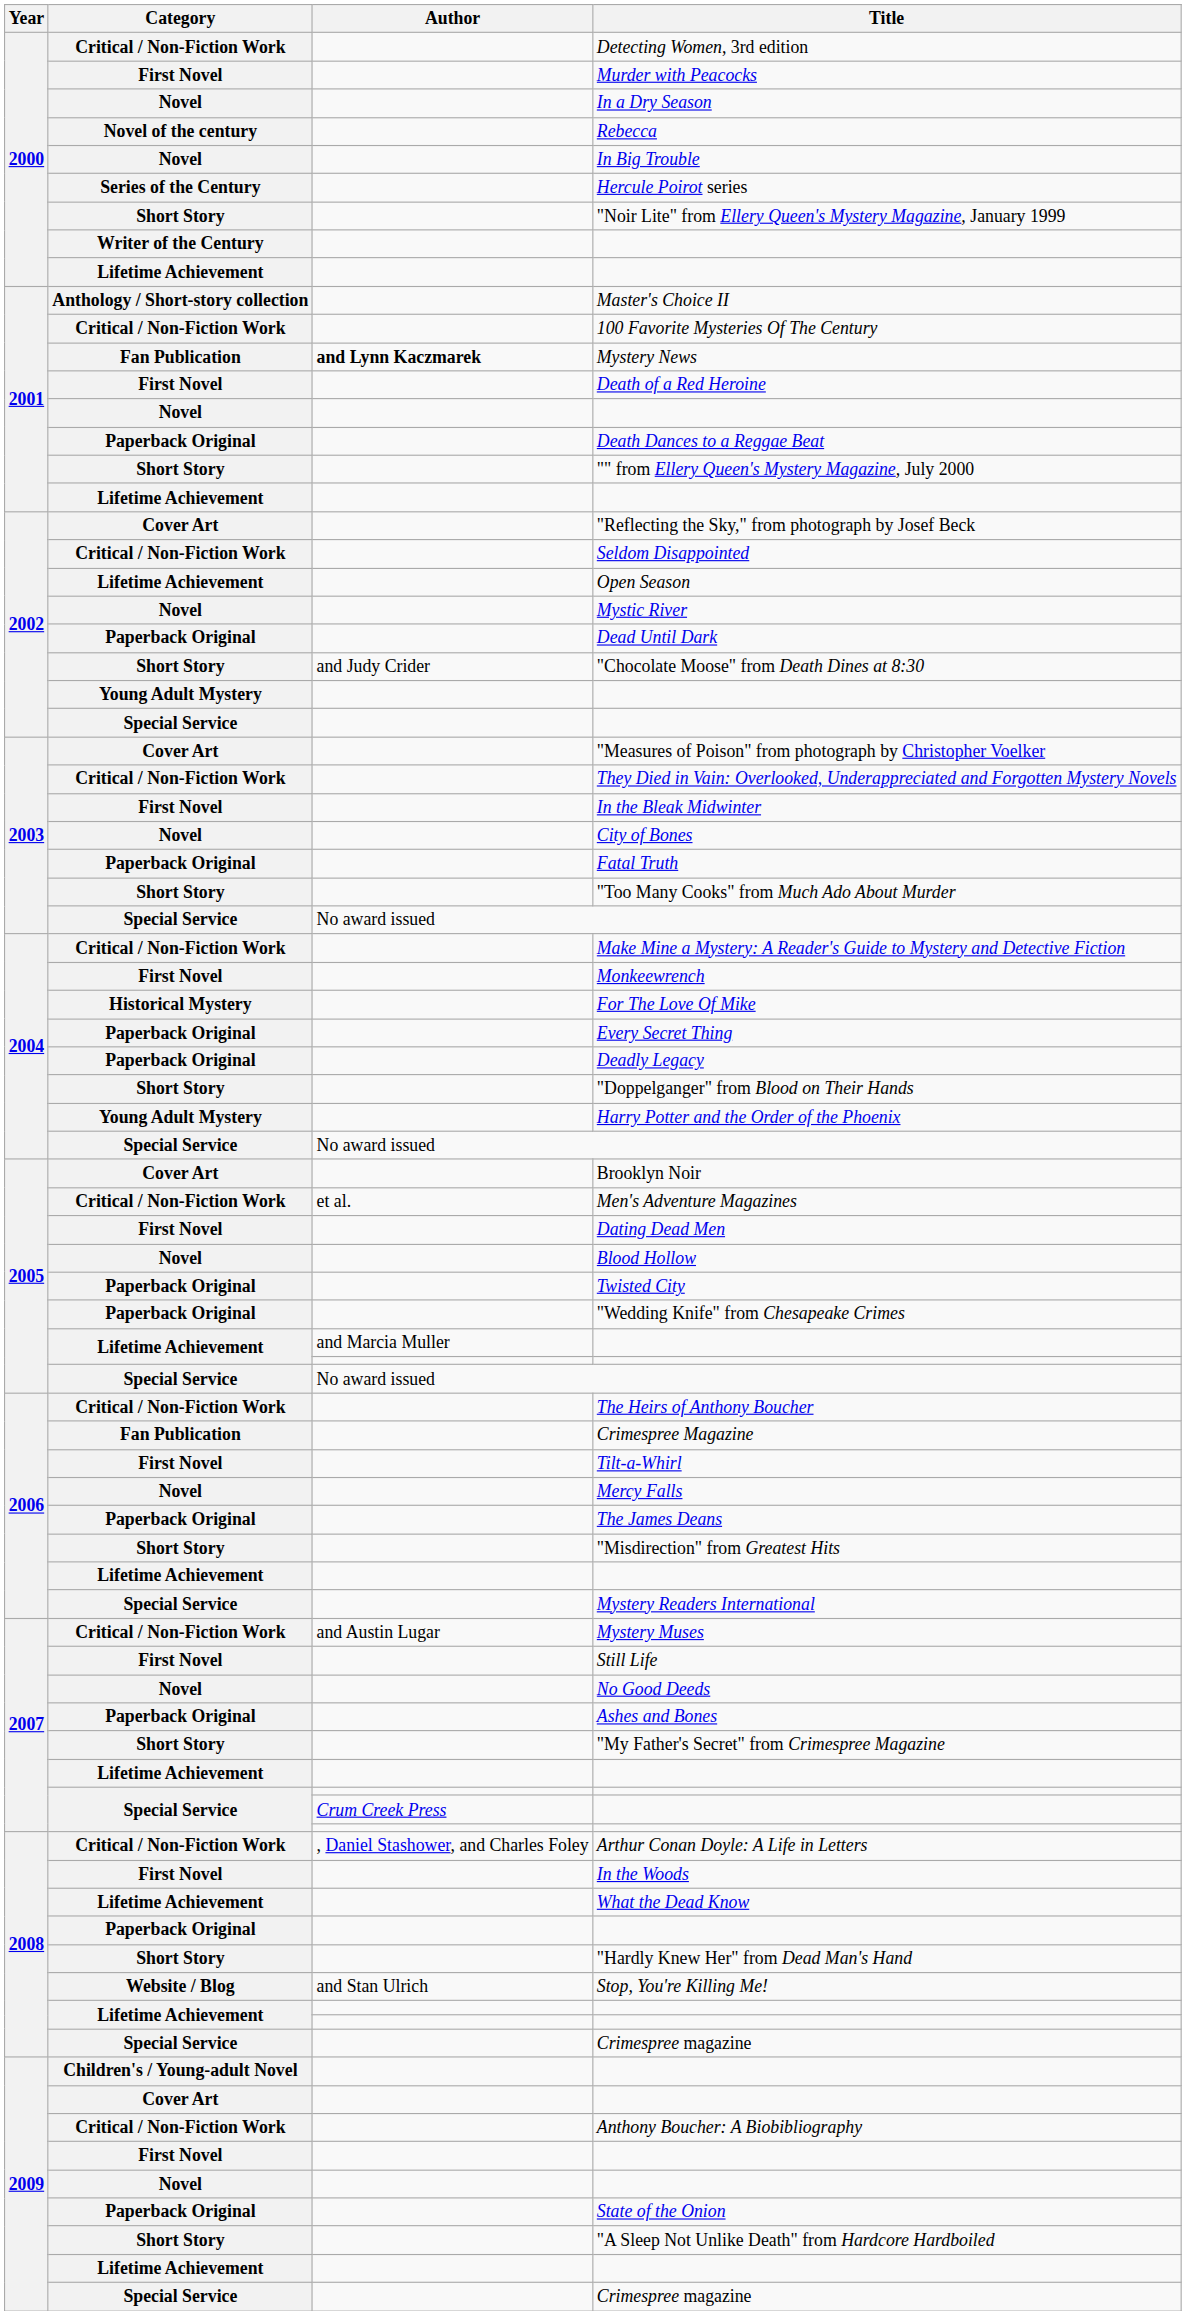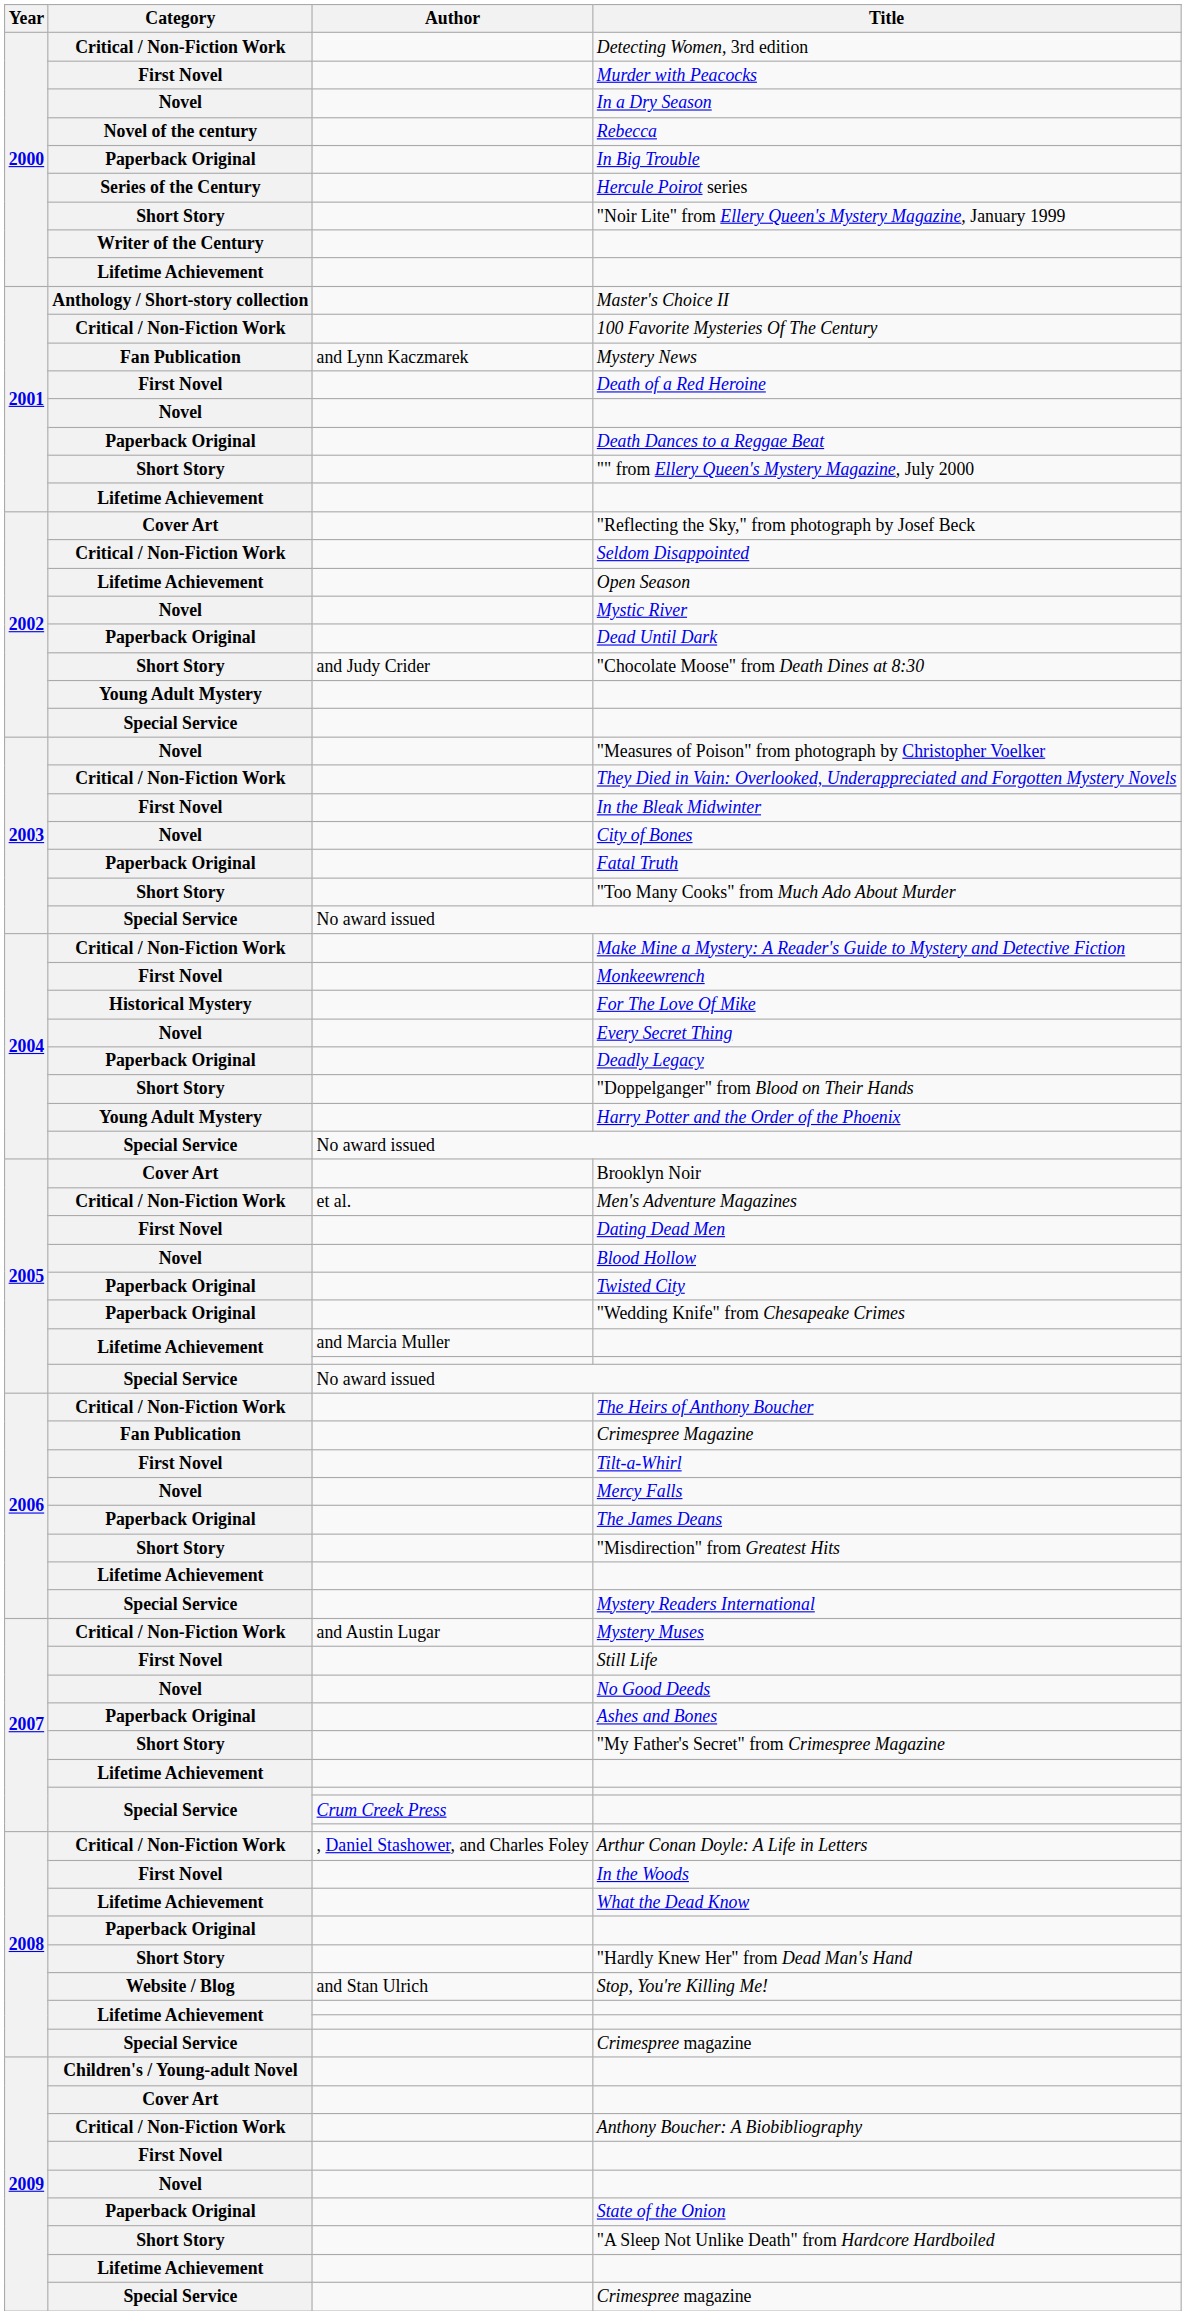In Big Trouble | Category: Novel -> Paperback Original
Mystery News | Author: bold -> normal
"Measures of Poison" from photograph by Christopher Voelker | Category: Cover Art -> Novel
Every Secret Thing | Category: Paperback Original -> Novel
